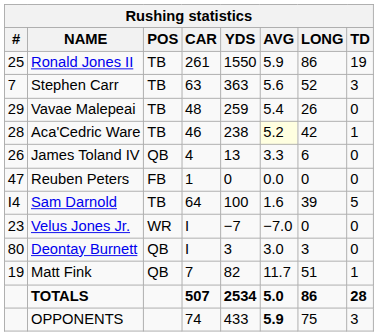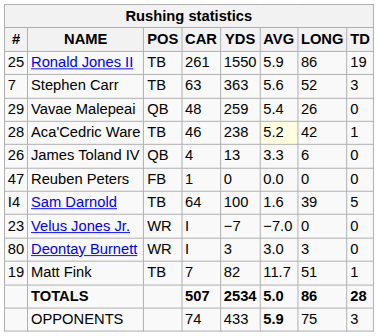Vavae Malepeai | POS: TB -> QB
Deontay Burnett | POS: QB -> WR
Matt Fink | POS: QB -> TB
